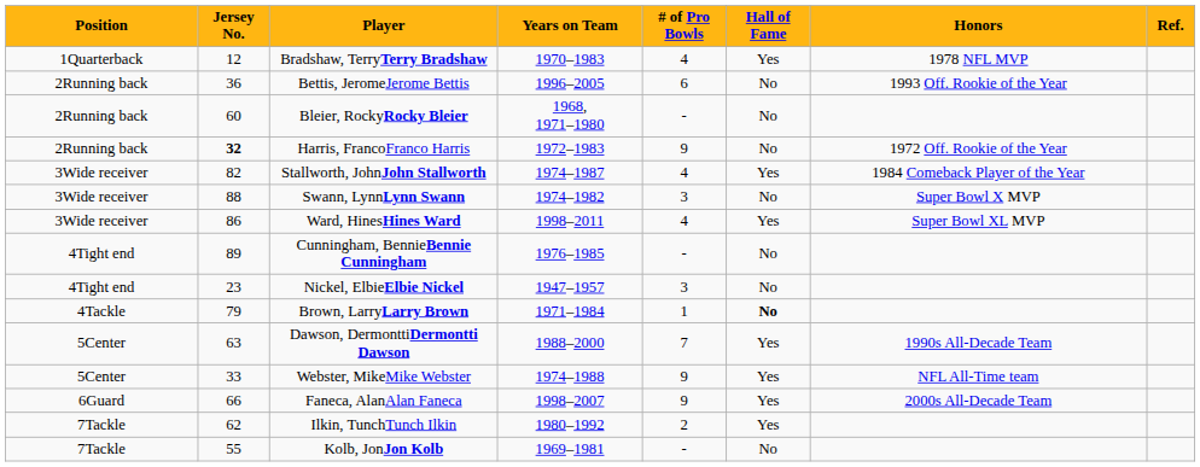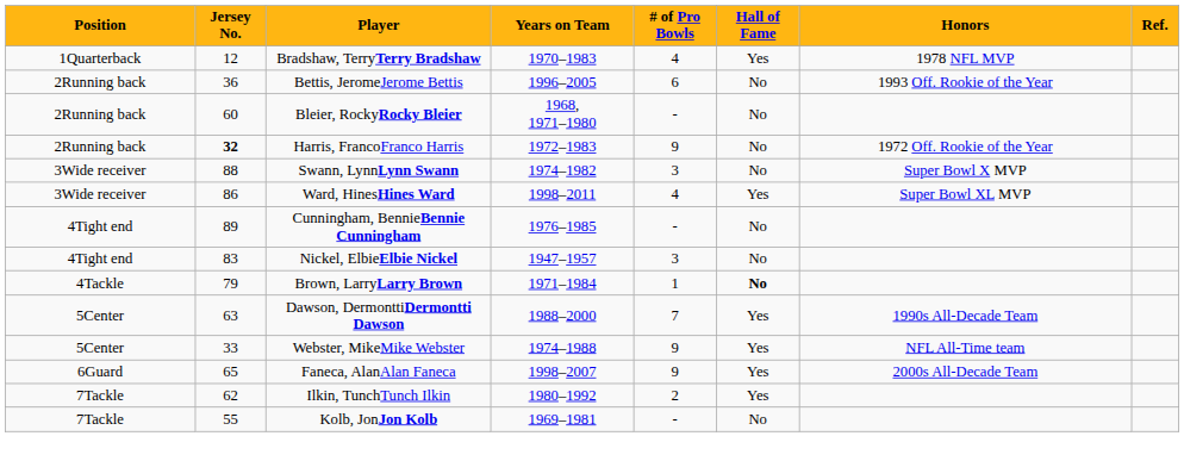- row: 3Wide receiver | 82 | Stallworth, JohnJohn Stallworth | 1974–1987 | 4 | Yes | 1984 Comeback Player of the Year
Nickel, ElbieElbie Nickel | Jersey No.: 23 -> 83
Faneca, AlanAlan Faneca | Jersey No.: 66 -> 65
